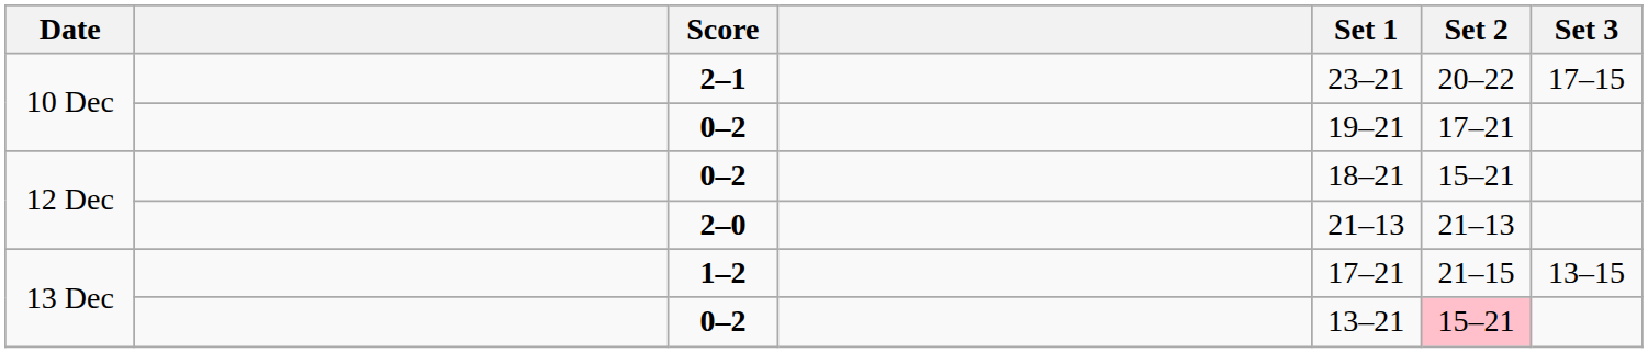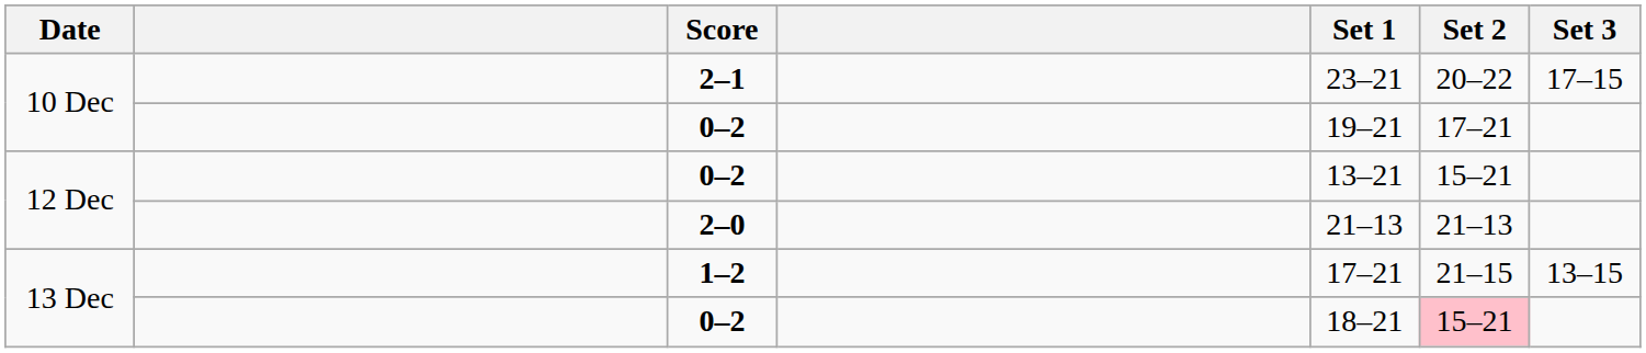12 Dec / 0–2 | Set 1: 18–21 -> 13–21
13 Dec / 0–2 | Set 1: 13–21 -> 18–21
